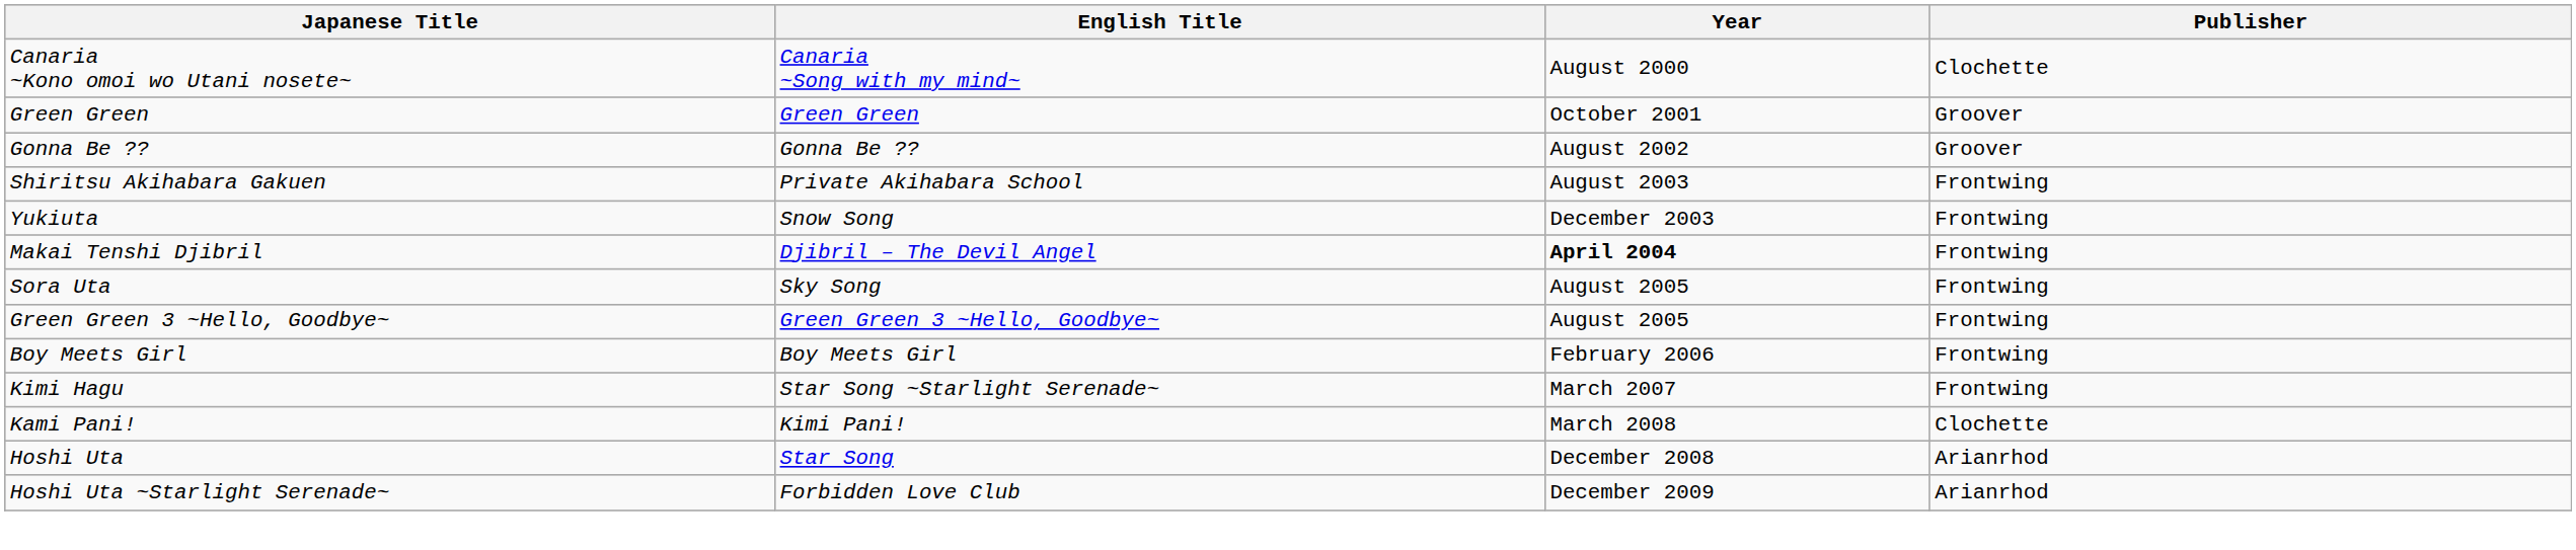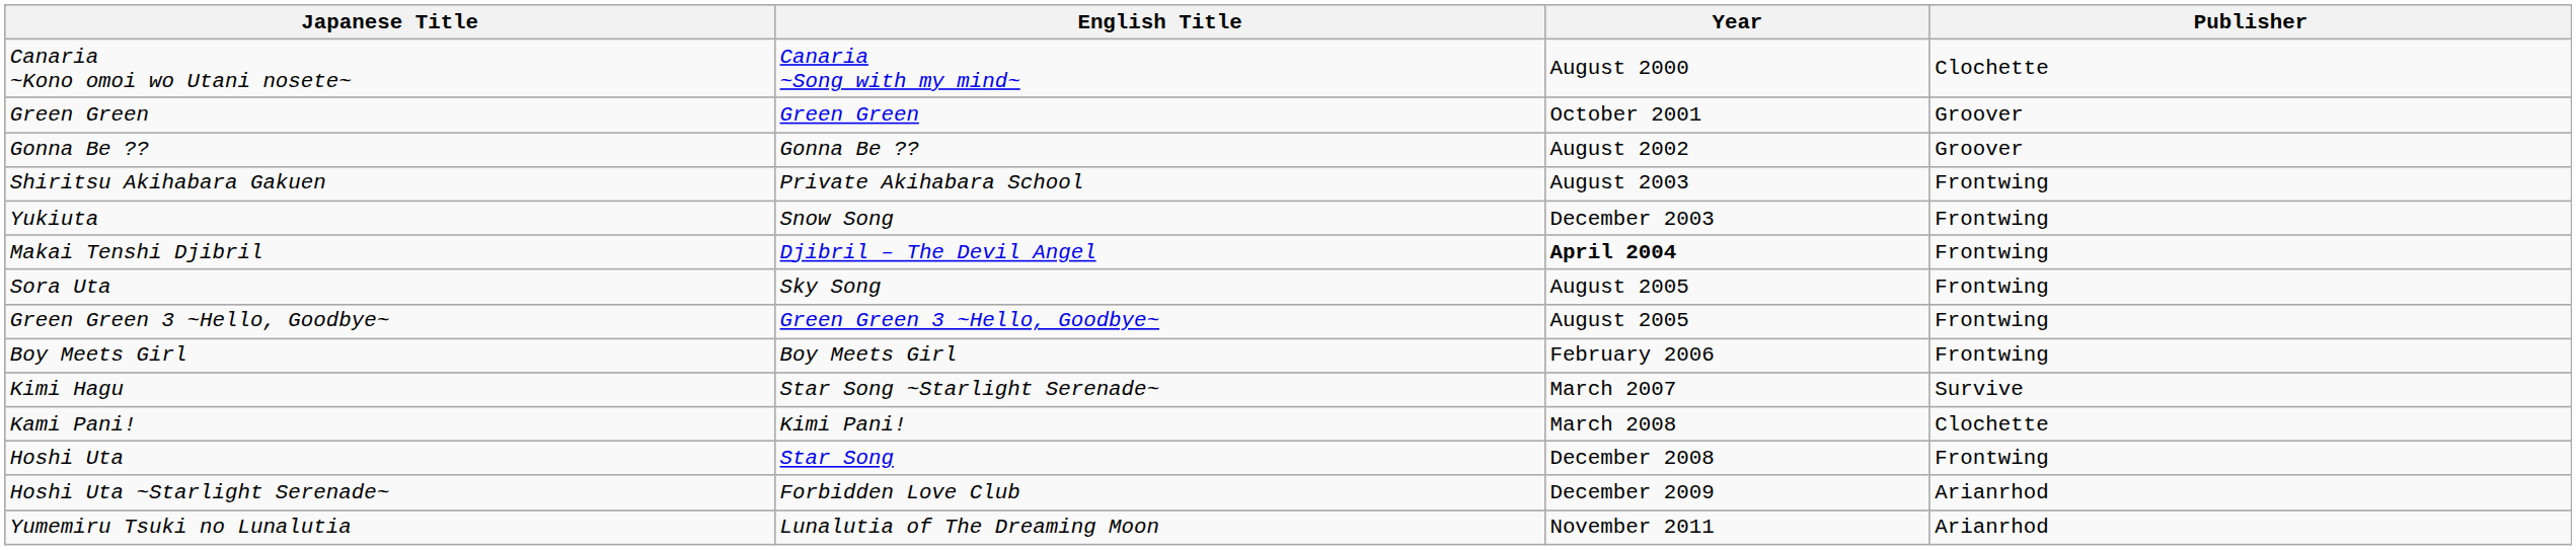Kimi Hagu | Publisher: Frontwing -> Survive
Hoshi Uta | Publisher: Arianrhod -> Frontwing
+ row: Yumemiru Tsuki no Lunalutia | Lunalutia of The Dreaming Moon | November 2011 | Arianrhod
